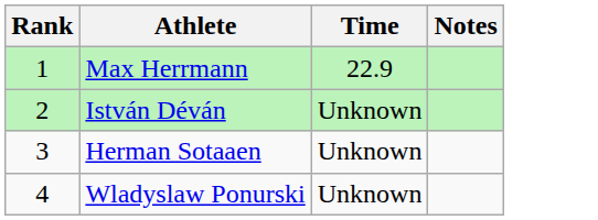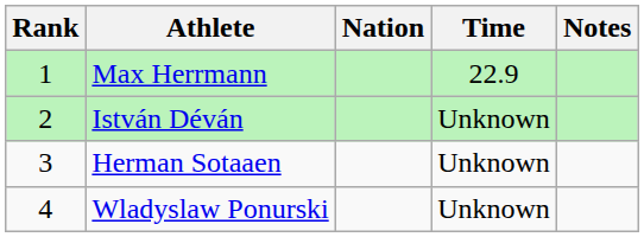+ column: Nation
